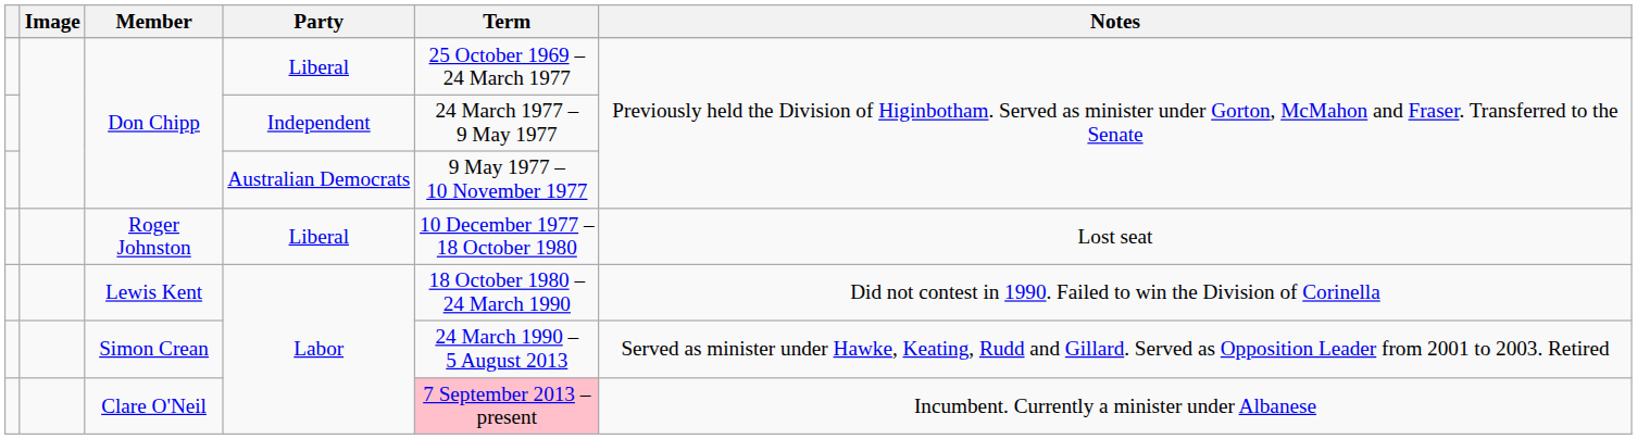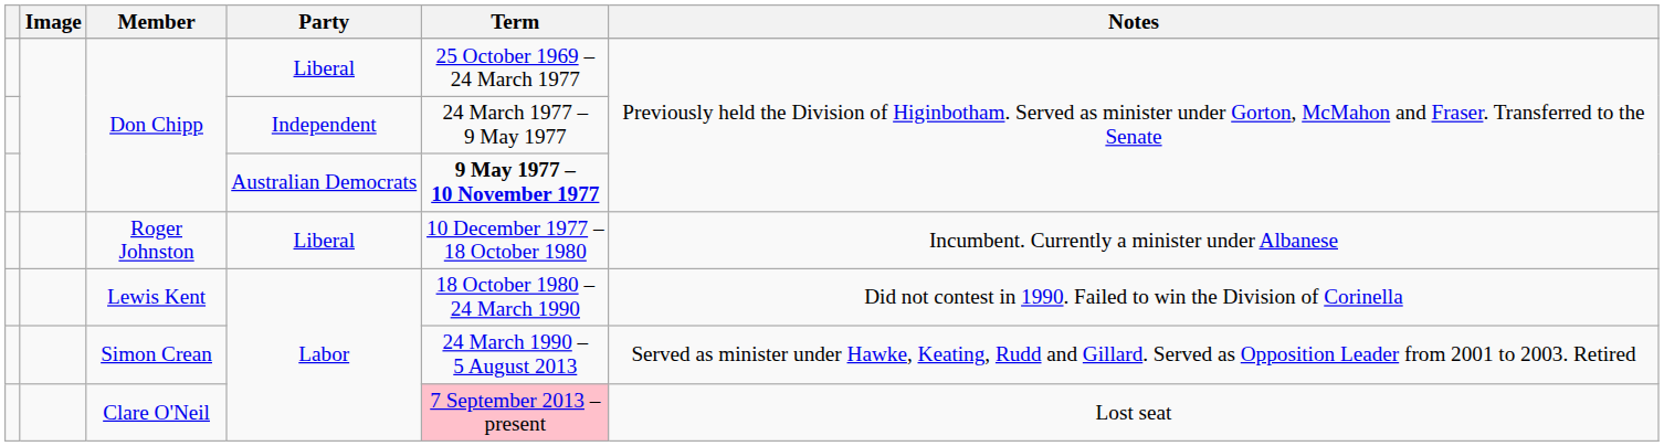Don Chipp / Australian Democrats | Term: normal -> bold
Roger Johnston | Notes: Lost seat -> Incumbent. Currently a minister under Albanese
Clare O'Neil | Notes: Incumbent. Currently a minister under Albanese -> Lost seat
